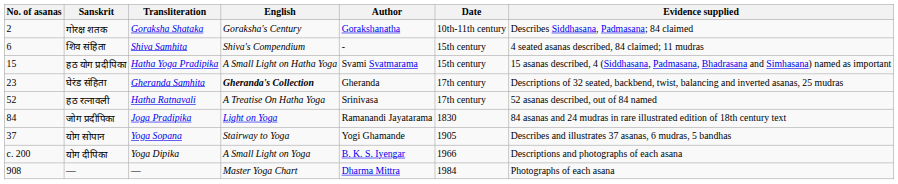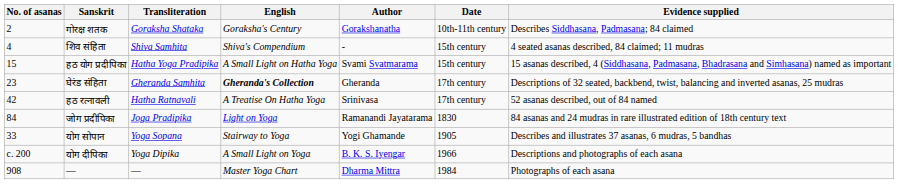शिव संहिता | No. of asanas: 6 -> 4
हठ रत्नावली | No. of asanas: 52 -> 42
योग सोपान | No. of asanas: 37 -> 33
